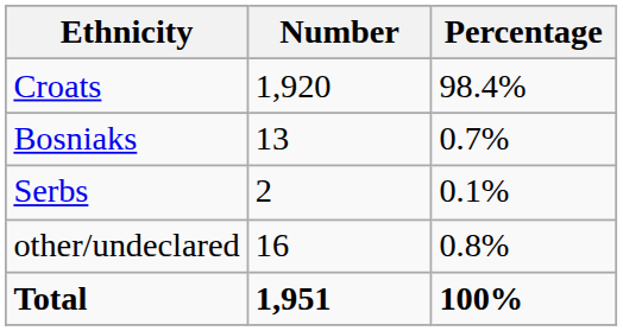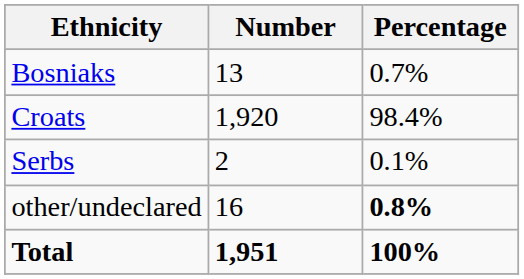rows swapped: Croats <-> Bosniaks
other/undeclared | Percentage: normal -> bold
